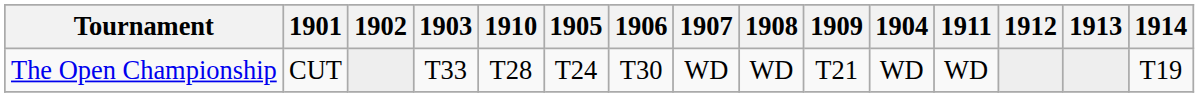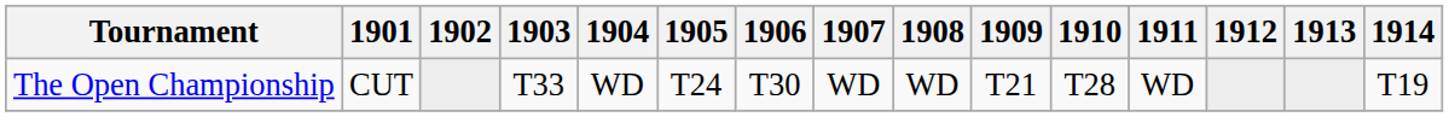columns swapped: 1904 <-> 1910
